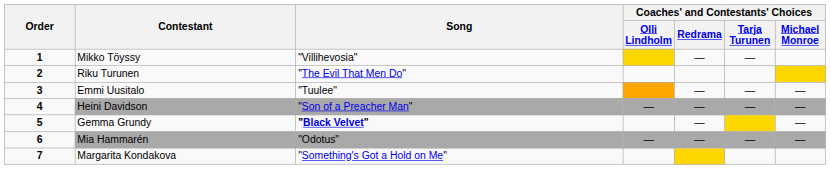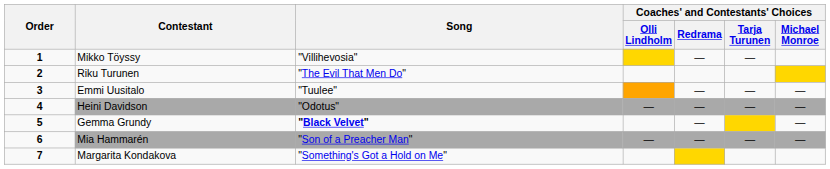Heini Davidson | Song: "Son of a Preacher Man" -> "Odotus"
Mia Hammarén | Song: "Odotus" -> "Son of a Preacher Man"
